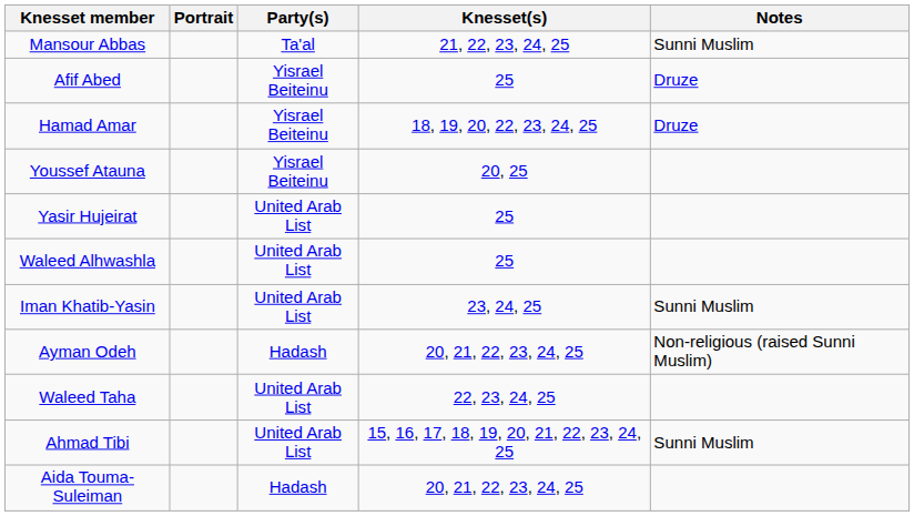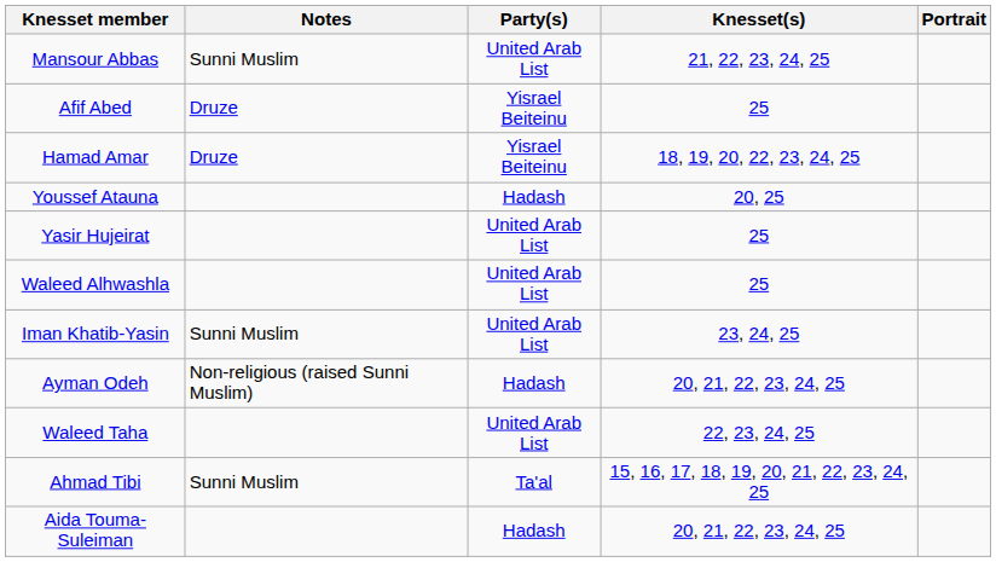columns swapped: Portrait <-> Notes
Mansour Abbas | Party(s): Ta'al -> United Arab List
Youssef Atauna | Party(s): Yisrael Beiteinu -> Hadash
Ahmad Tibi | Party(s): United Arab List -> Ta'al
